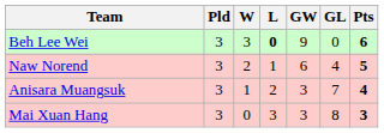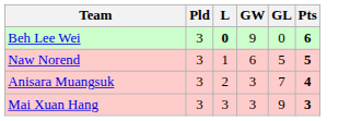- column: W | 3 | 2 | 1 | 0
Naw Norend | GL: 4 -> 5
Mai Xuan Hang | GL: 8 -> 9
